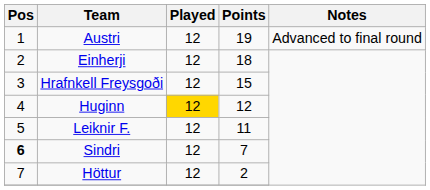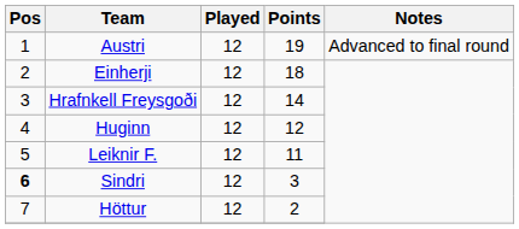Hrafnkell Freysgoði | Points: 15 -> 14
Huginn | Played: gold background -> no background
Sindri | Points: 7 -> 3
